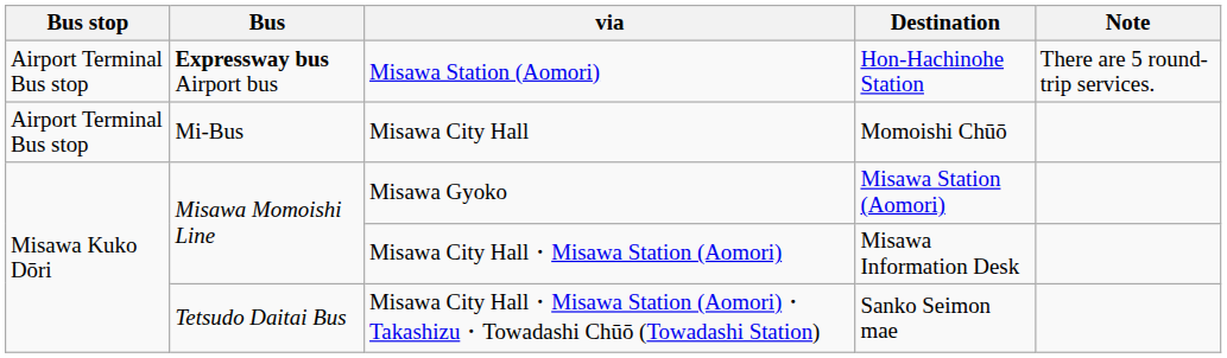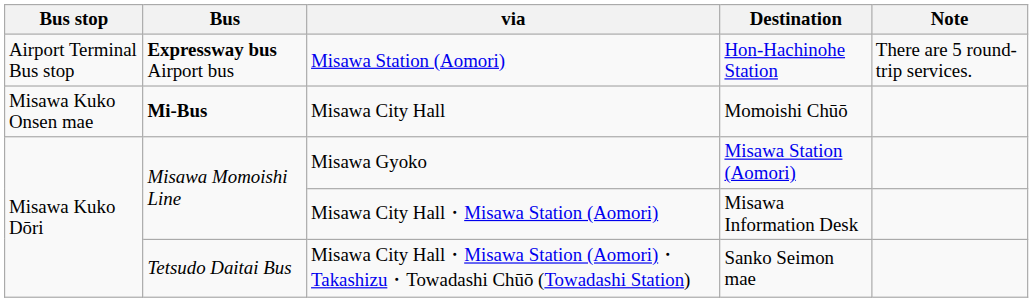Misawa City Hall | Bus stop: Airport Terminal Bus stop -> Misawa Kuko Onsen mae
Misawa City Hall | Bus: normal -> bold
